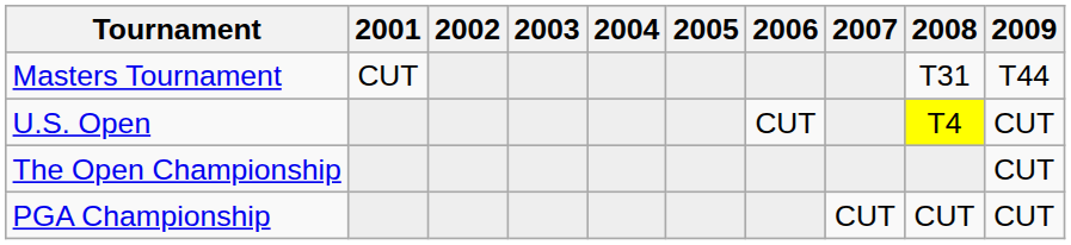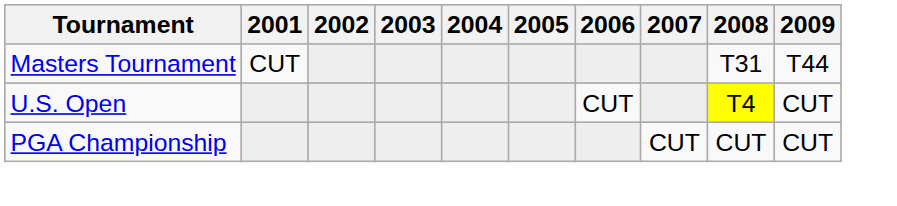- row: The Open Championship | CUT
